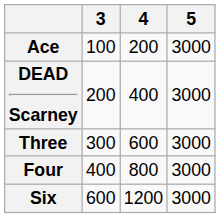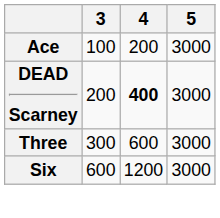DEAD Scarney | 4: normal -> bold
- row: Four | 400 | 800 | 3000
